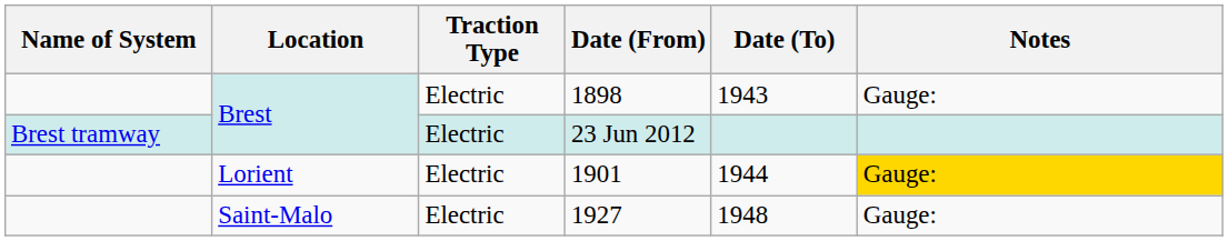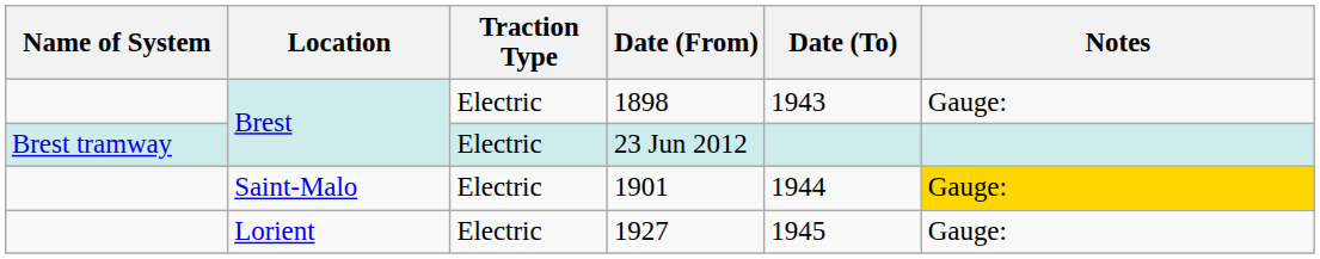1901 | Location: Lorient -> Saint-Malo
1927 | Location: Saint-Malo -> Lorient
1927 | Date (To): 1948 -> 1945
